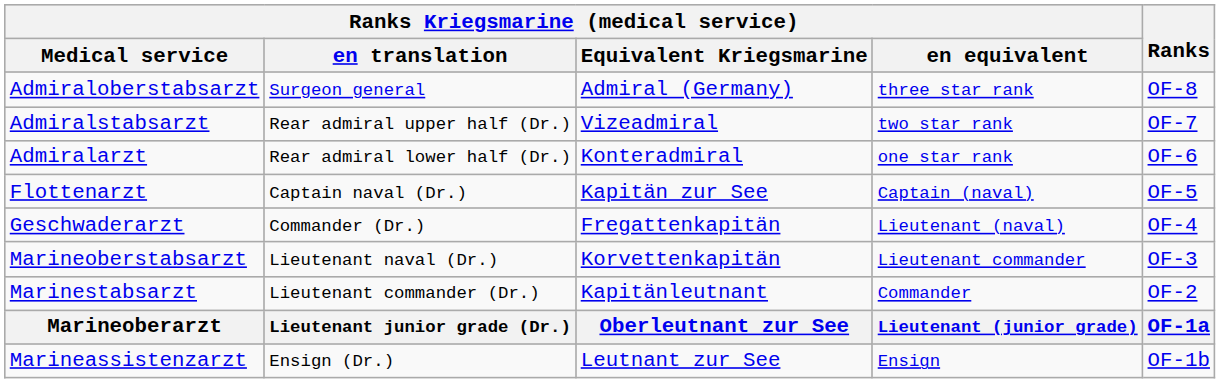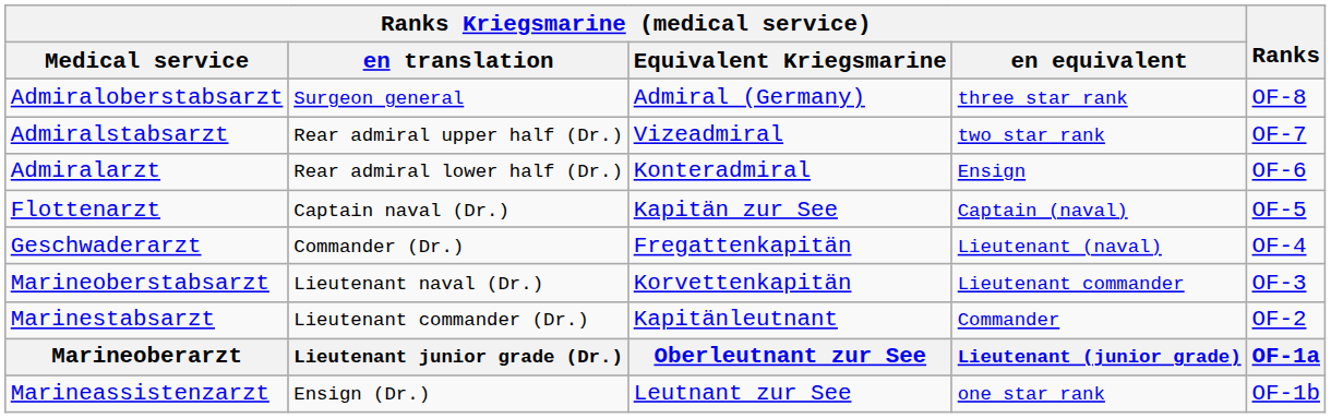Admiralarzt | Ranks Kriegsmarine (medical service) / en equivalent: one star rank -> Ensign
Marineassistenzarzt | Ranks Kriegsmarine (medical service) / en equivalent: Ensign -> one star rank
